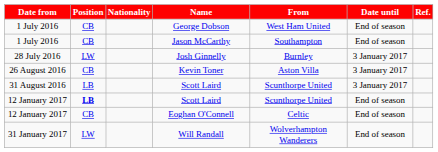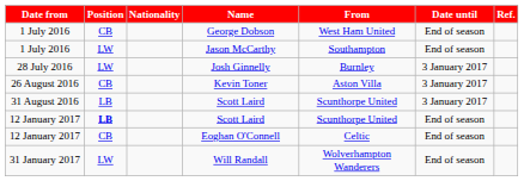Jason McCarthy | Position: CB -> LW
